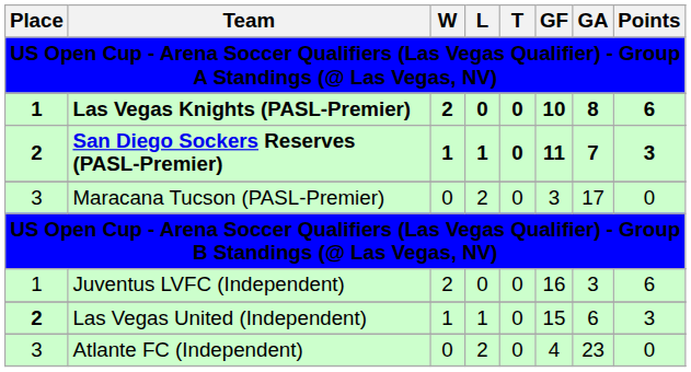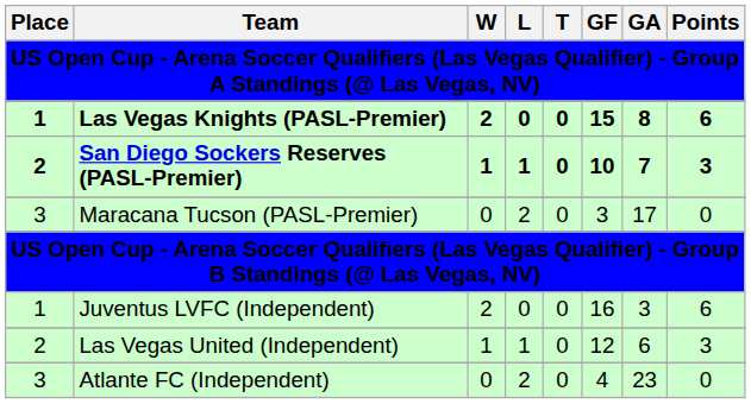Las Vegas Knights (PASL-Premier) | GF: 10 -> 15
San Diego Sockers Reserves (PASL-Premier) | GF: 11 -> 10
Las Vegas United (Independent) | Place: bold -> normal
Las Vegas United (Independent) | GF: 15 -> 12
